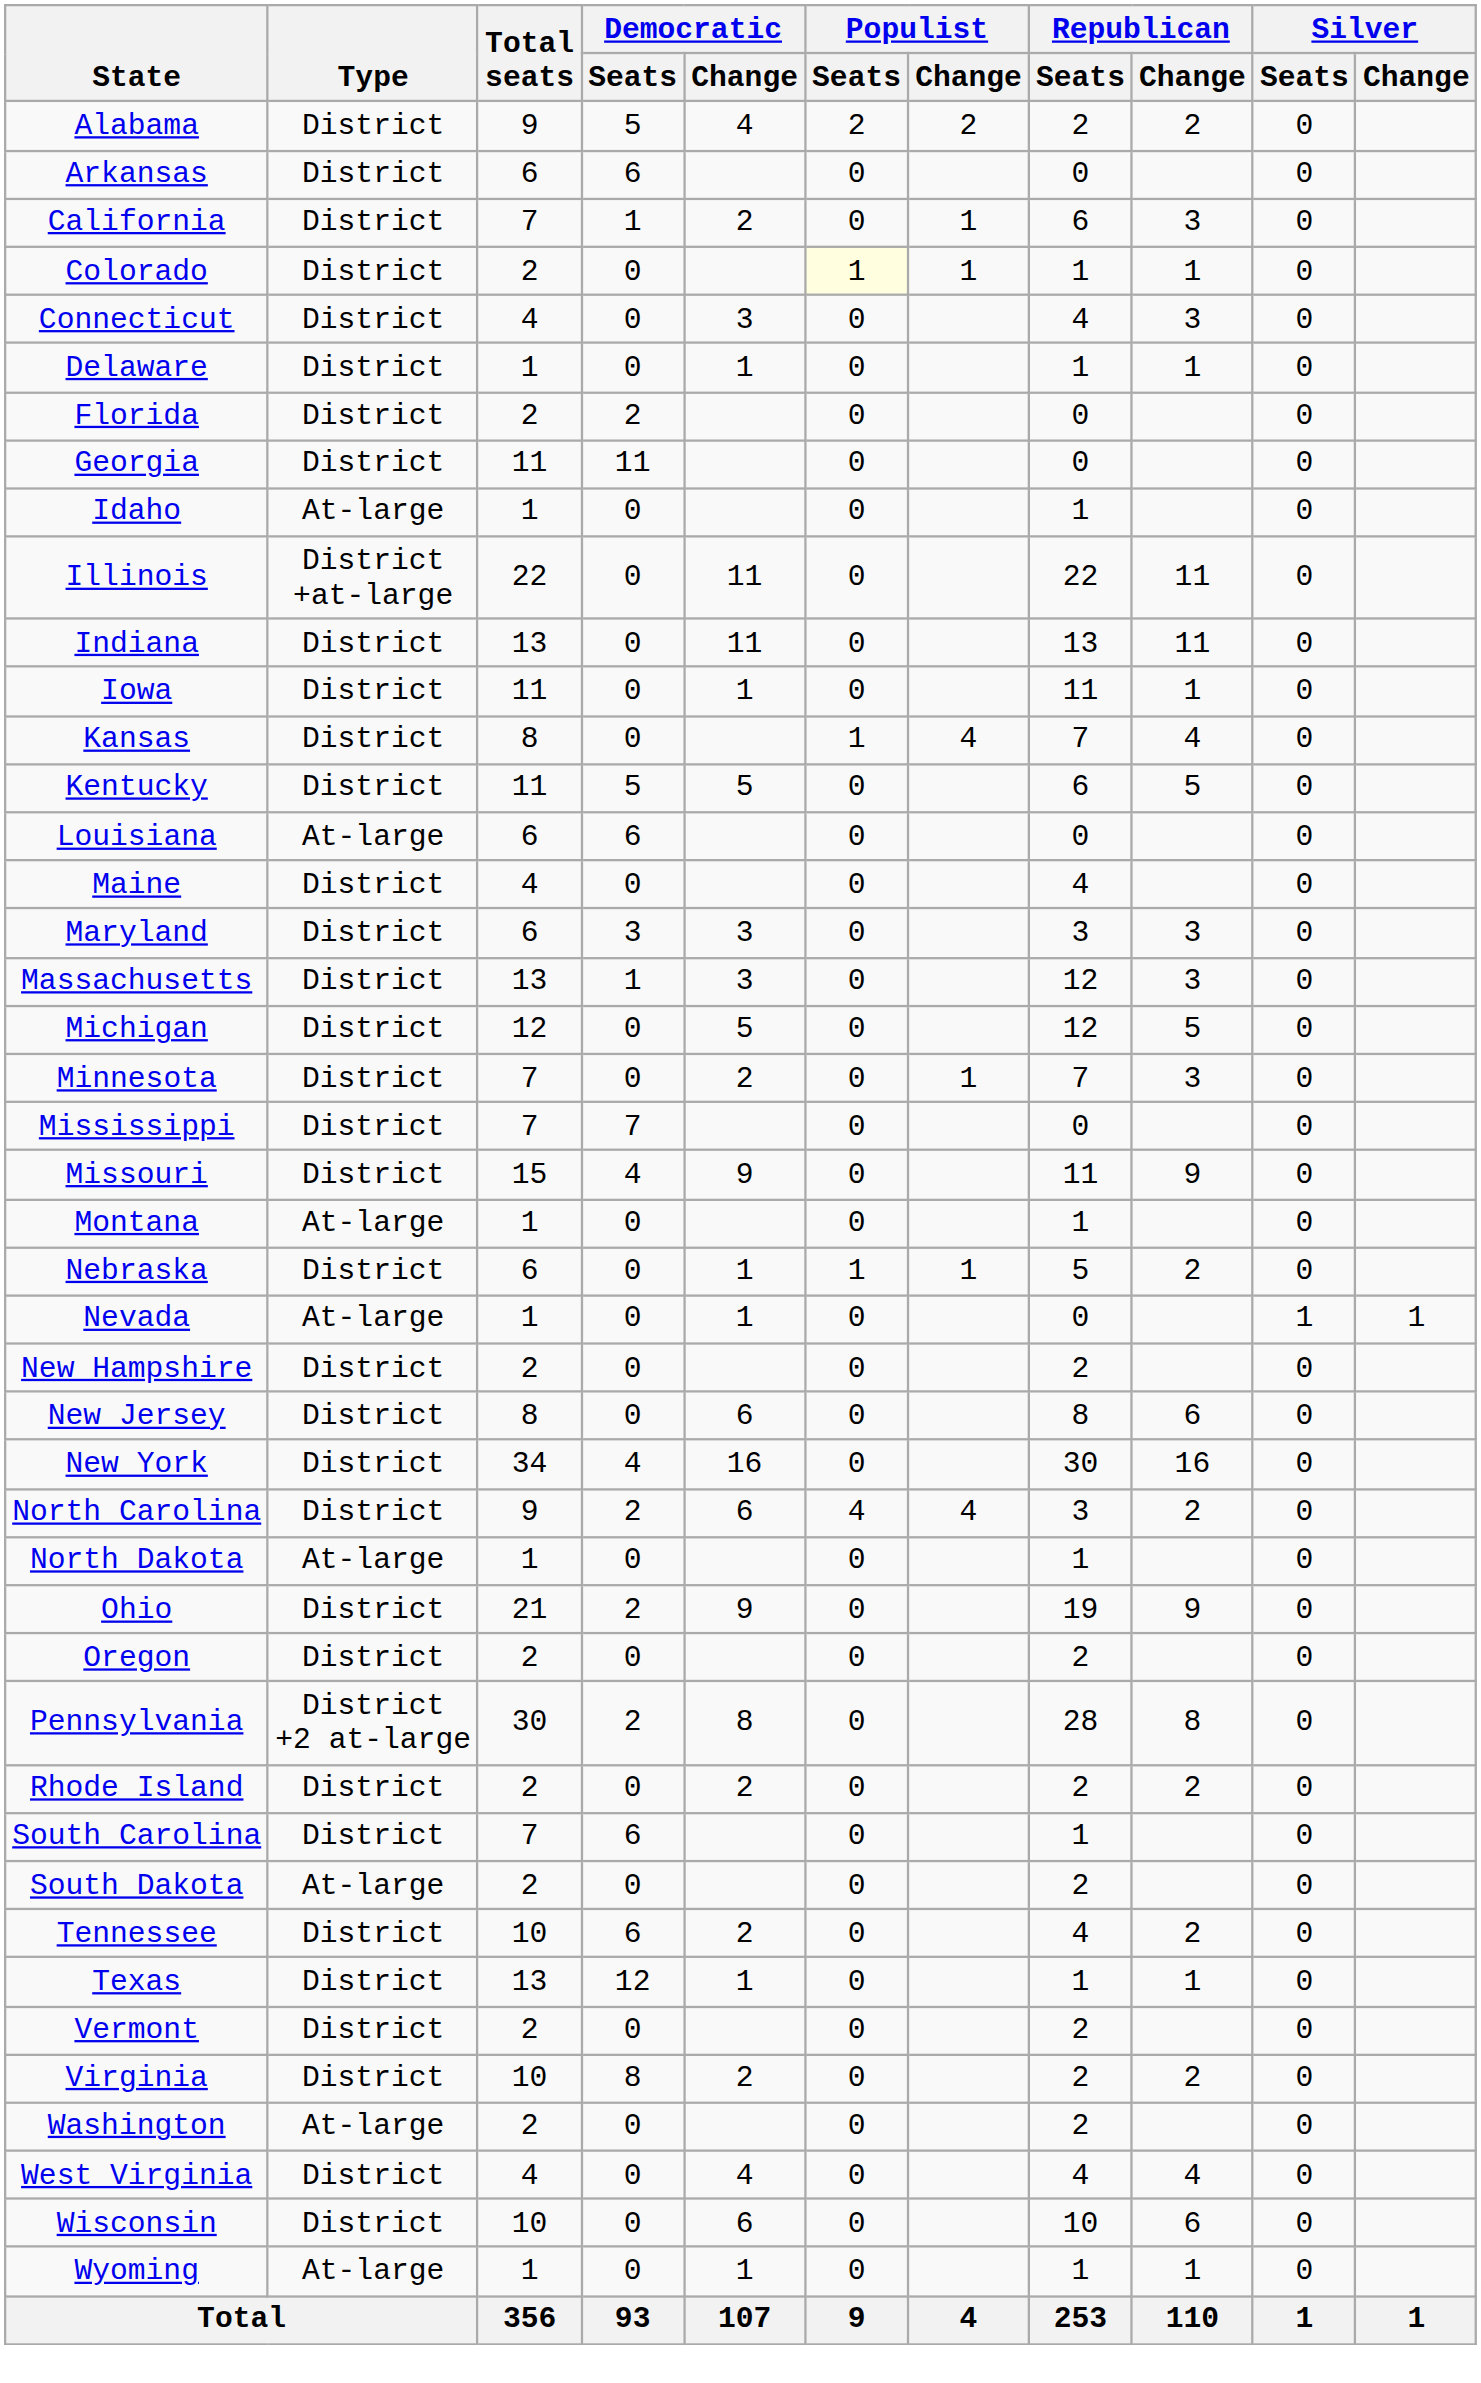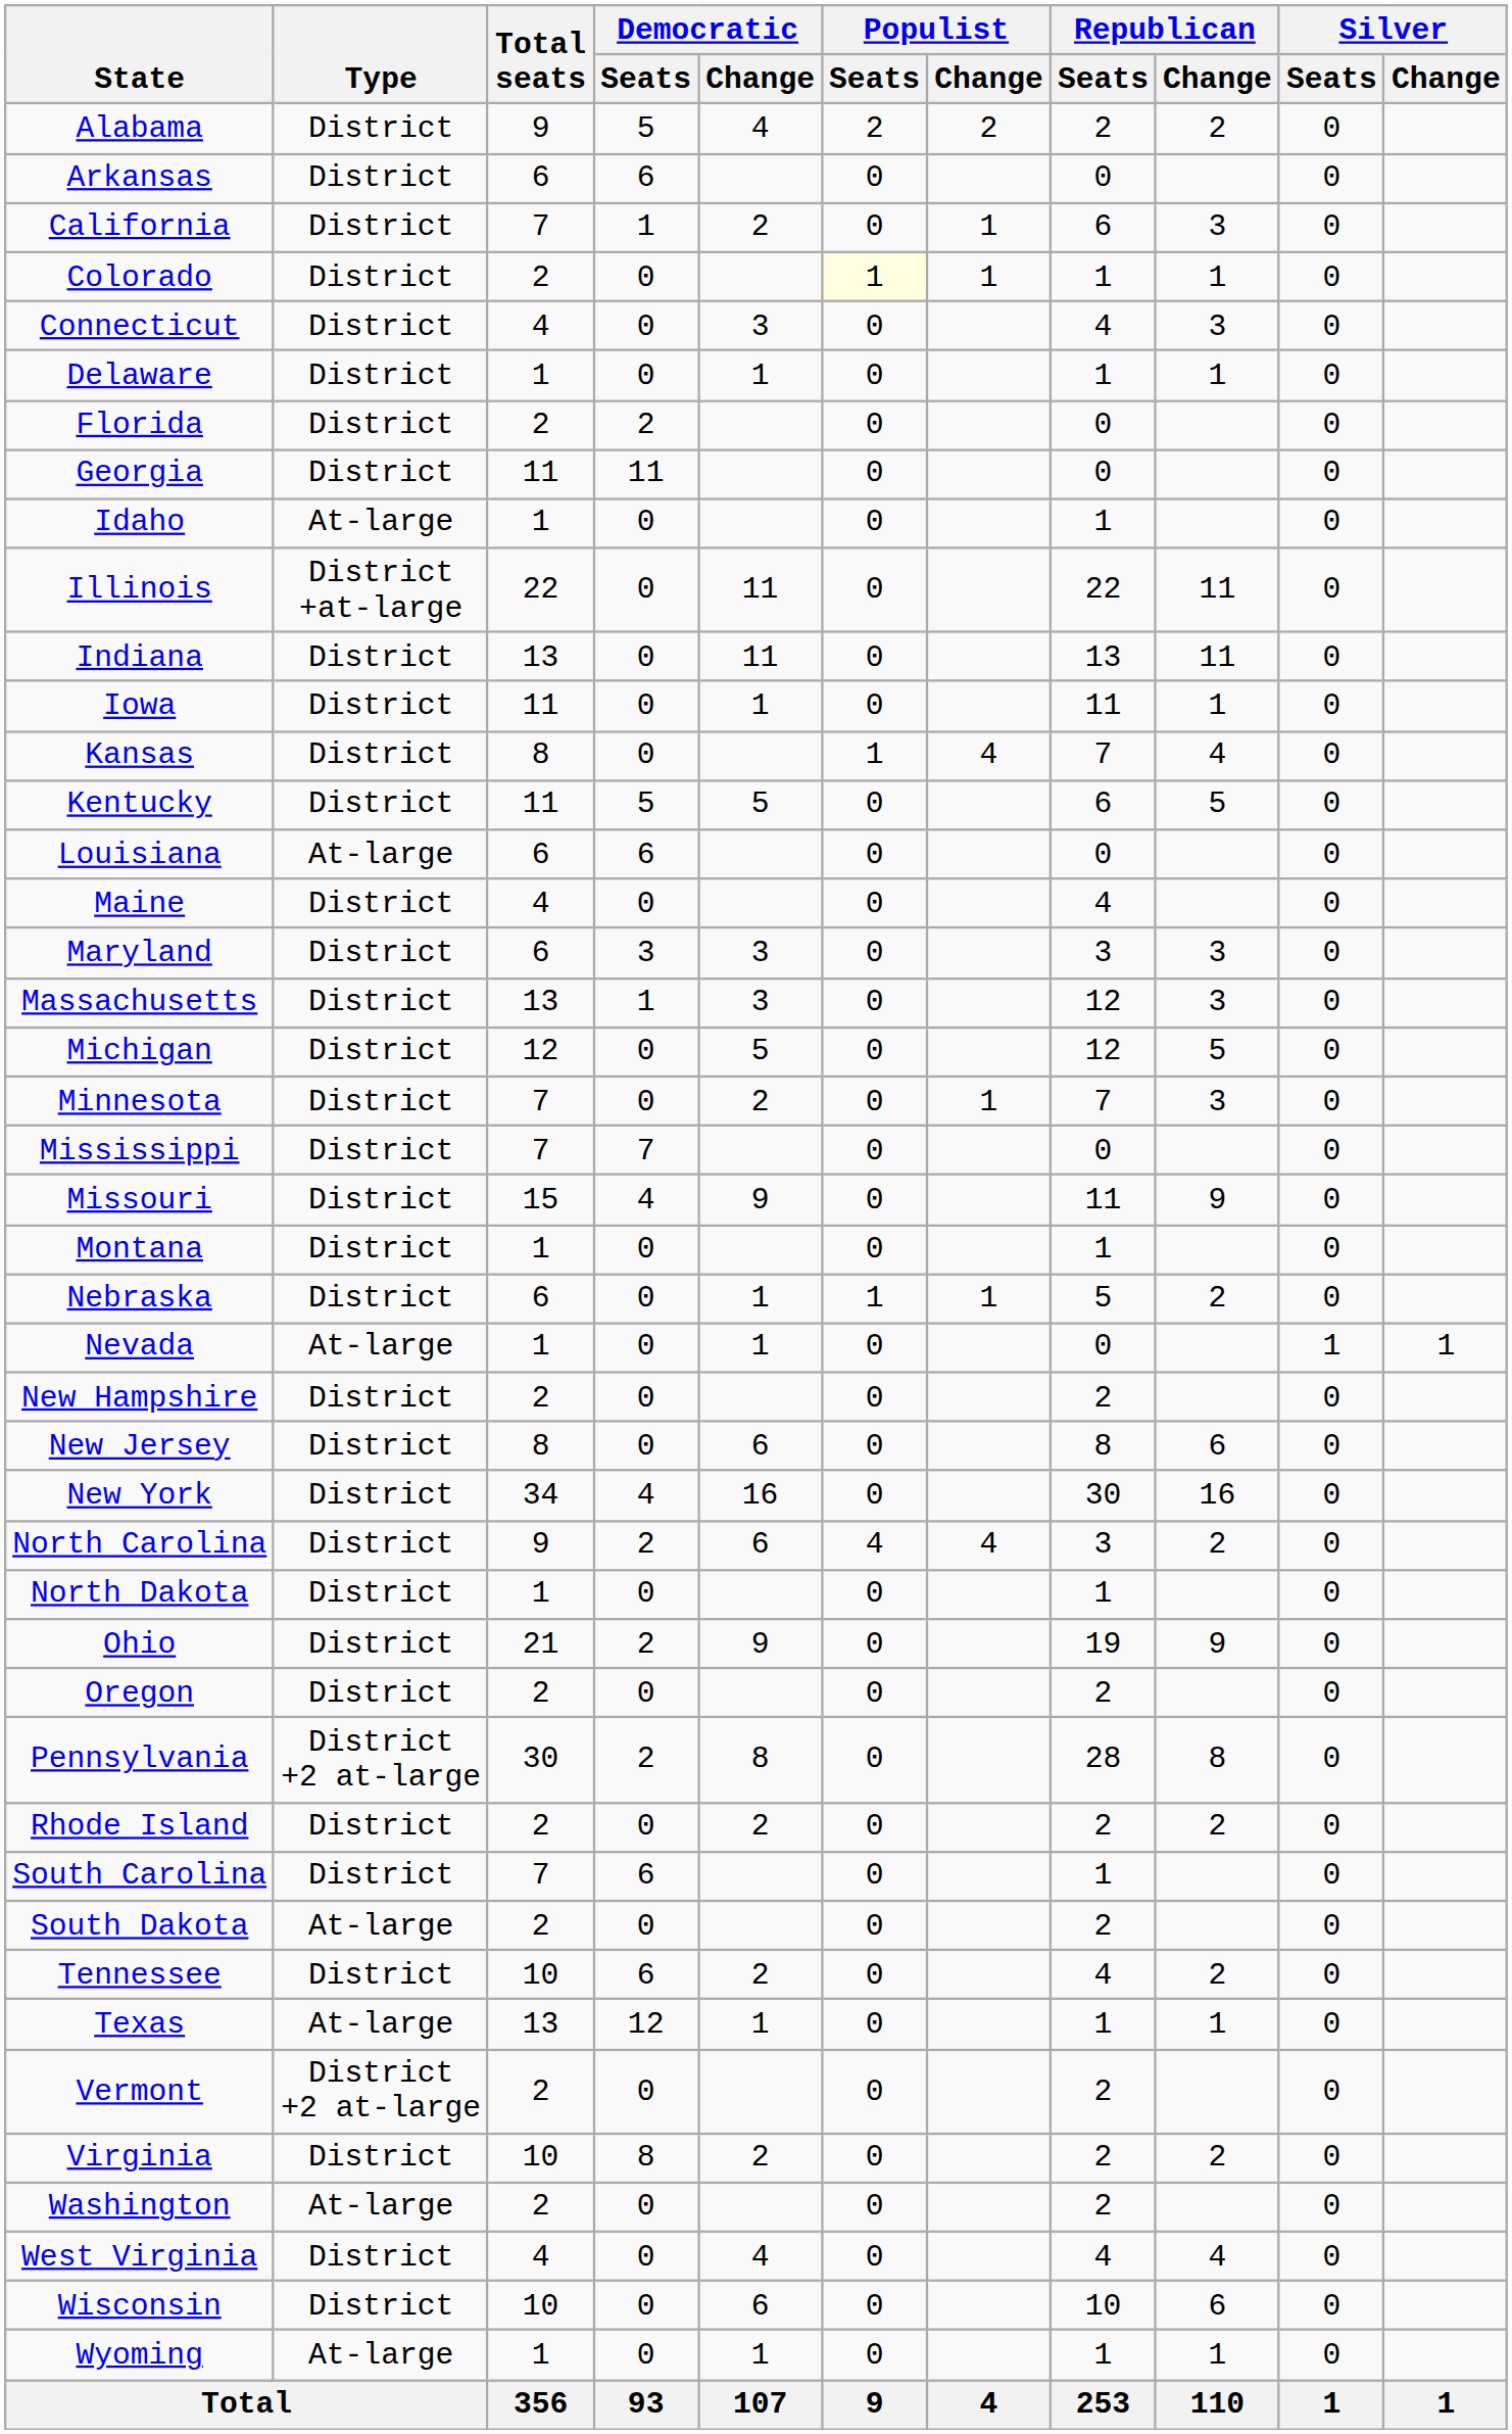Montana | Type: At-large -> District
North Dakota | Type: At-large -> District
Texas | Type: District -> At-large
Vermont | Type: District -> District +2 at-large
